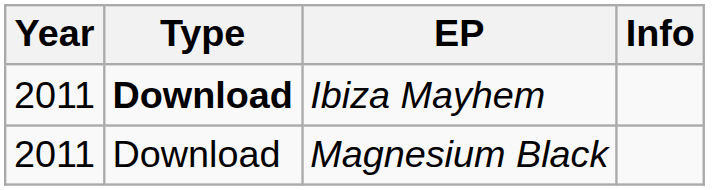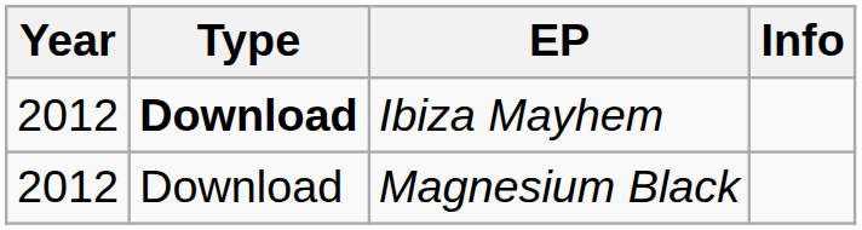Ibiza Mayhem | Year: 2011 -> 2012
Magnesium Black | Year: 2011 -> 2012
